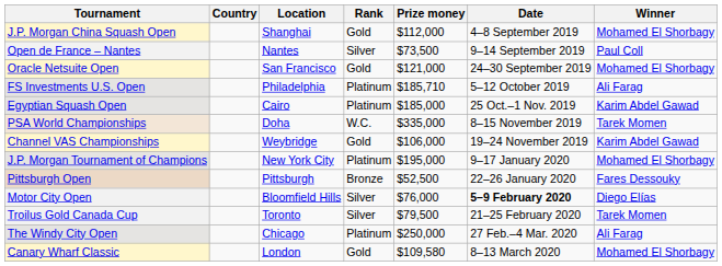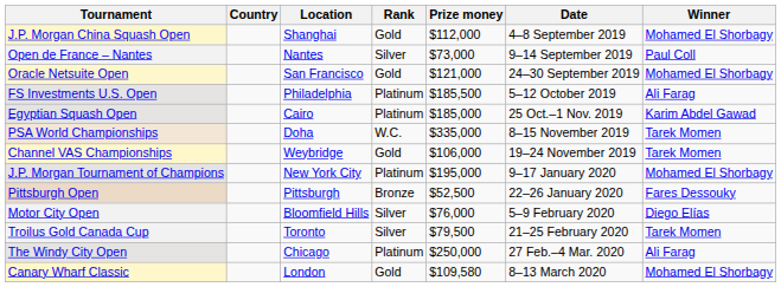Open de France – Nantes | Prize money: $73,500 -> $73,000
FS Investments U.S. Open | Prize money: $185,710 -> $185,500
Channel VAS Championships | Winner: Karim Abdel Gawad -> Tarek Momen
Motor City Open | Date: bold -> normal
